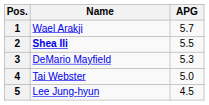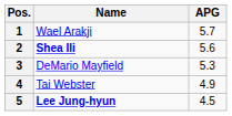2 | APG: 5.5 -> 5.6
4 | APG: 5.0 -> 4.9
5 | Name: normal -> bold
